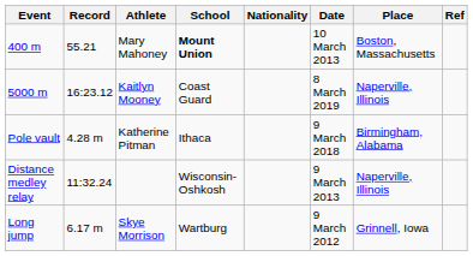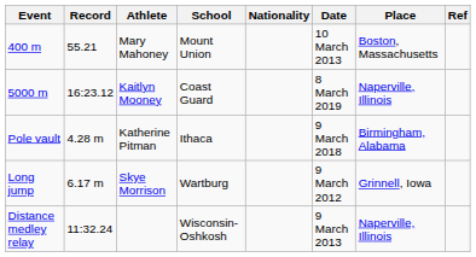400 m | School: bold -> normal
rows swapped: Long jump <-> Distance medley relay
